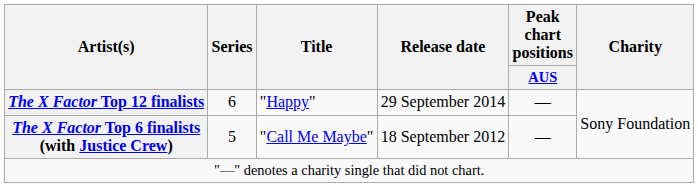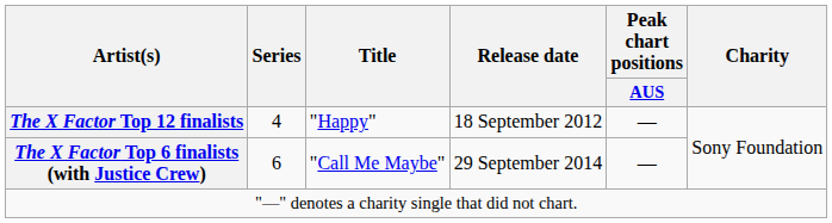The X Factor Top 12 finalists | Series: 6 -> 4
The X Factor Top 12 finalists | Release date: 29 September 2014 -> 18 September 2012
The X Factor Top 6 finalists (with Justice Crew) | Series: 5 -> 6
The X Factor Top 6 finalists (with Justice Crew) | Release date: 18 September 2012 -> 29 September 2014
